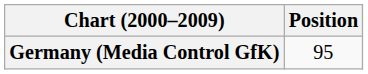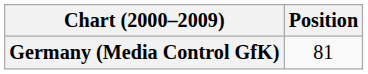Germany (Media Control GfK) | Position: 95 -> 81
